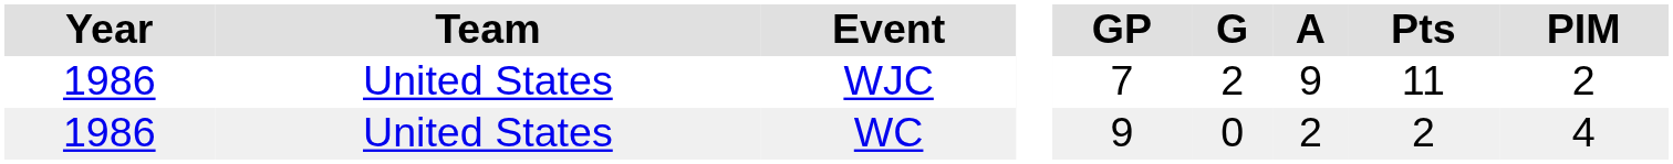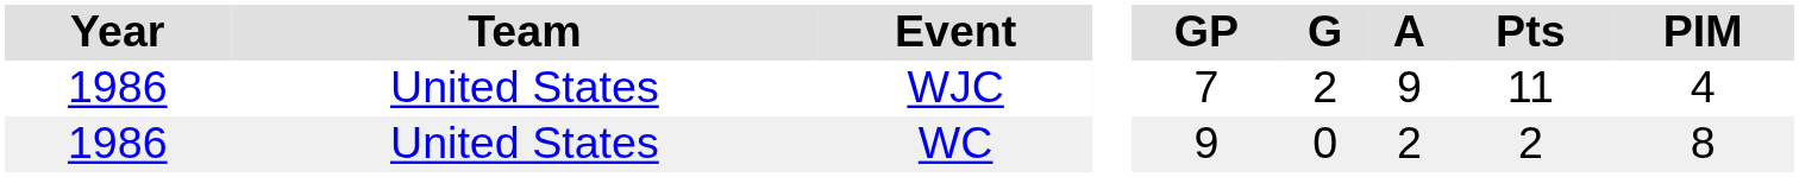WJC | PIM: 2 -> 4
WC | PIM: 4 -> 8
